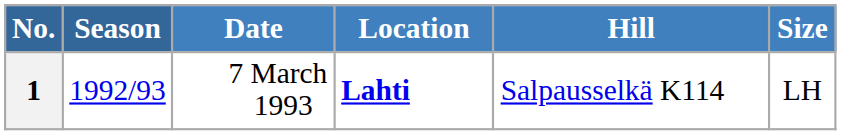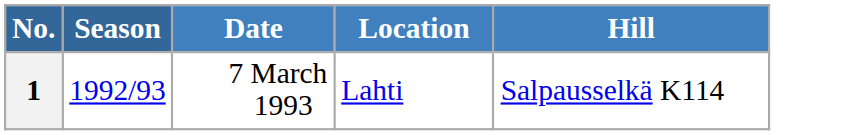- column: Size | LH
1 | Location: bold -> normal
